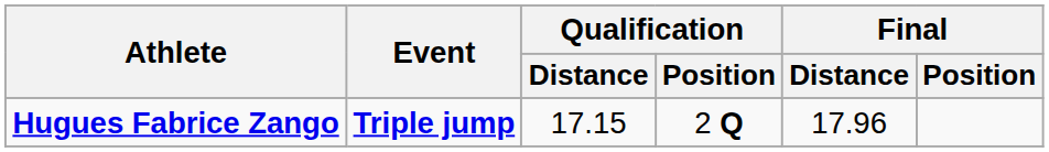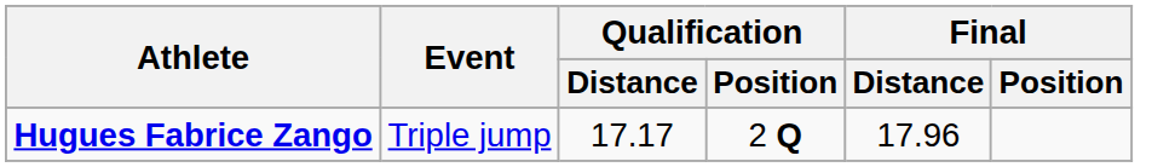Hugues Fabrice Zango | Event: bold -> normal
Hugues Fabrice Zango | Qualification / Distance: 17.15 -> 17.17
